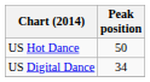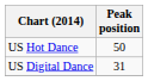US Digital Dance | Peak position: 34 -> 31
